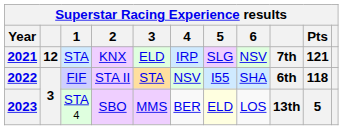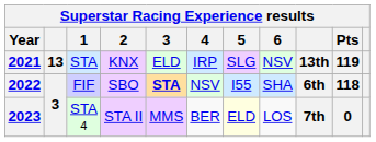2021 | column 2: 12 -> 13
2021 | column 9: 7th -> 13th
2021 | Pts: 121 -> 119
2022 | 2: STA II -> SBO
2022 | 3: normal -> bold
2023 | 2: SBO -> STA II
2023 | column 9: 13th -> 7th
2023 | Pts: 5 -> 0
